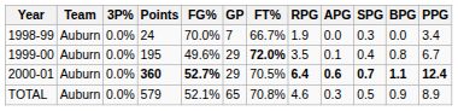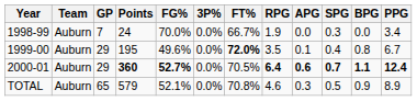columns swapped: GP <-> 3P%
